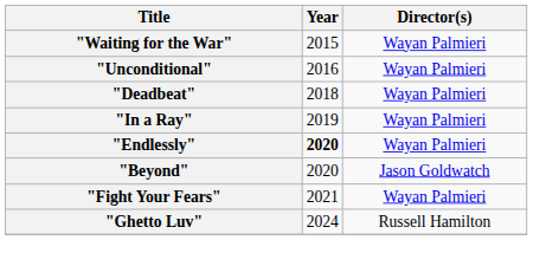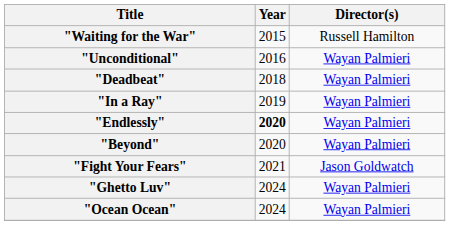"Waiting for the War" | Director(s): Wayan Palmieri -> Russell Hamilton
"Beyond" | Director(s): Jason Goldwatch -> Wayan Palmieri
"Fight Your Fears" | Director(s): Wayan Palmieri -> Jason Goldwatch
"Ghetto Luv" | Director(s): Russell Hamilton -> Wayan Palmieri
+ row: "Ocean Ocean" | 2024 | Wayan Palmieri
